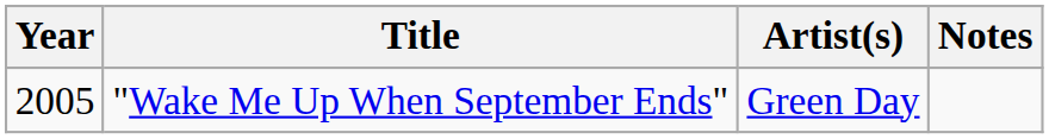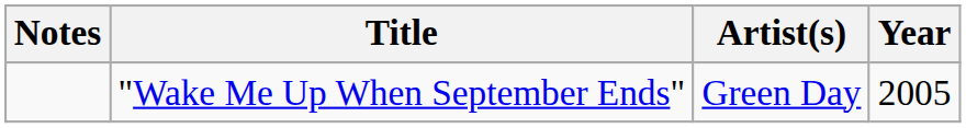columns swapped: Year <-> Notes
